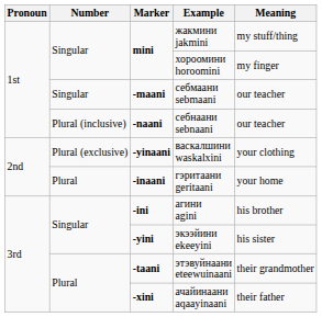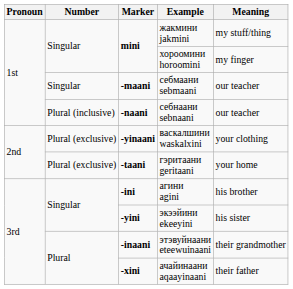гэритаани geritaani | Number: Plural -> Plural (exclusive)
гэритаани geritaani | Marker: -inaani -> -taani
этэвуйнаани eteewuinaani | Marker: -taani -> -inaani
